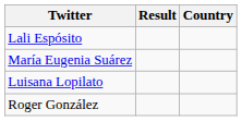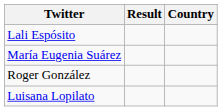rows swapped: Roger González <-> Luisana Lopilato
